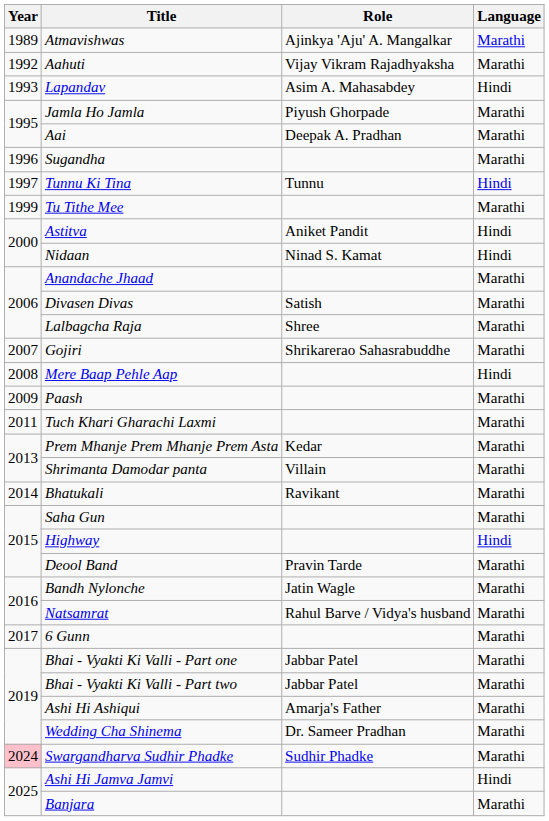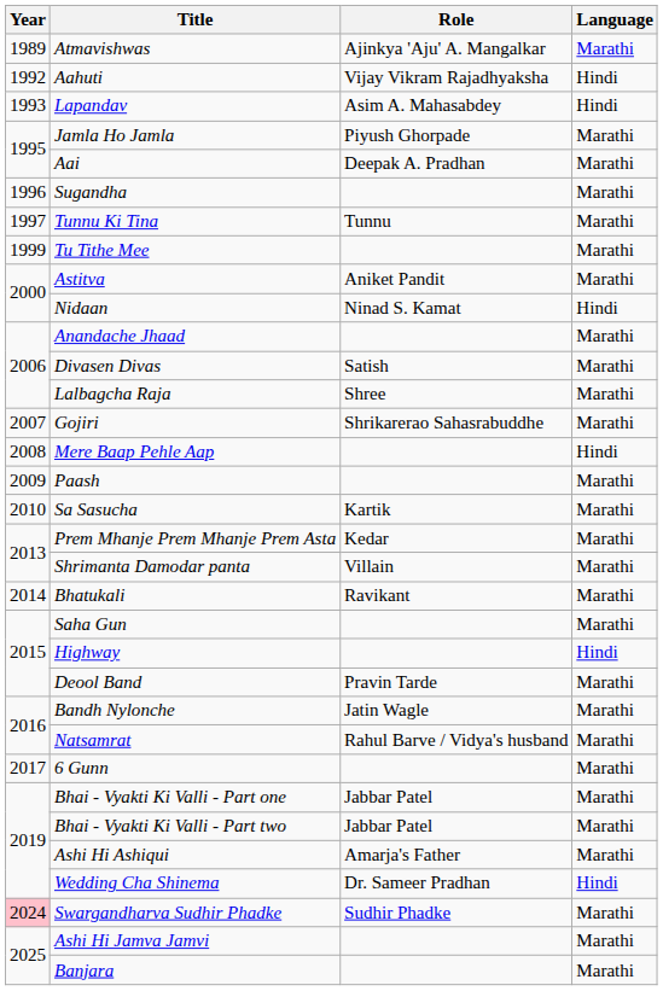Aahuti | Language: Marathi -> Hindi
Tunnu Ki Tina | Language: Hindi -> Marathi
Astitva | Language: Hindi -> Marathi
+ row: 2010 | Sa Sasucha | Kartik | Marathi
- row: 2011 | Tuch Khari Gharachi Laxmi | Marathi
Wedding Cha Shinema | Language: Marathi -> Hindi
Ashi Hi Jamva Jamvi | Language: Hindi -> Marathi
